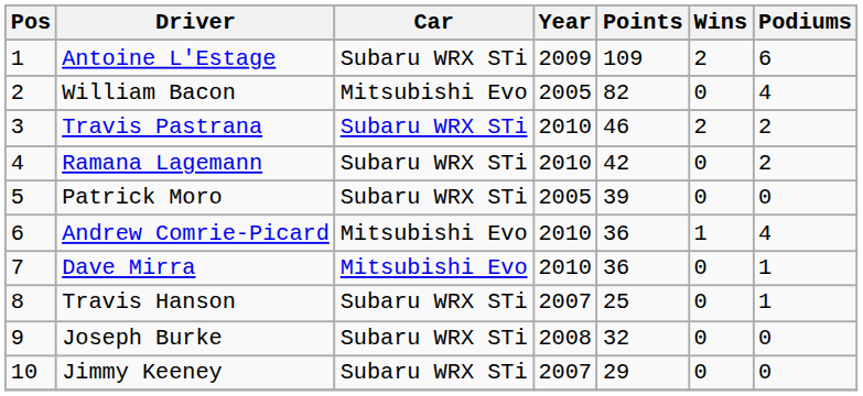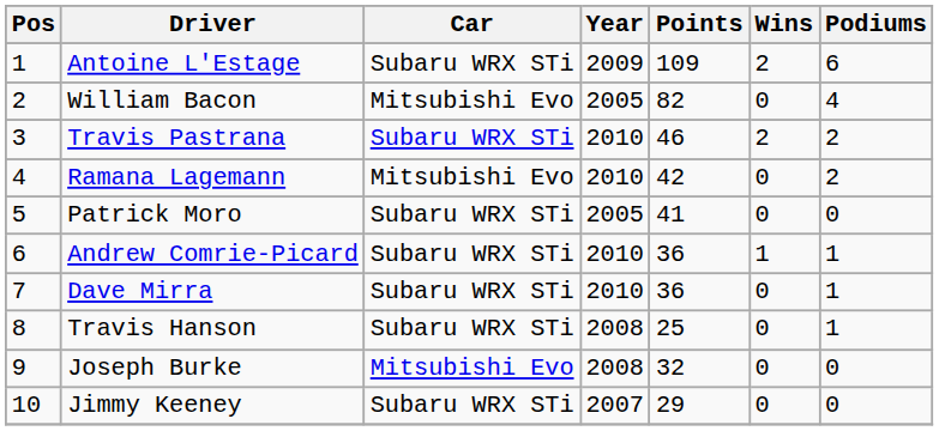Ramana Lagemann | Car: Subaru WRX STi -> Mitsubishi Evo
Patrick Moro | Points: 39 -> 41
Andrew Comrie-Picard | Car: Mitsubishi Evo -> Subaru WRX STi
Andrew Comrie-Picard | Podiums: 4 -> 1
Dave Mirra | Car: Mitsubishi Evo -> Subaru WRX STi
Travis Hanson | Year: 2007 -> 2008
Joseph Burke | Car: Subaru WRX STi -> Mitsubishi Evo
